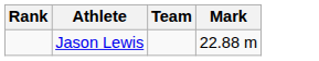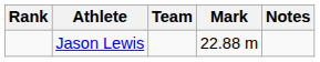+ column: Notes
